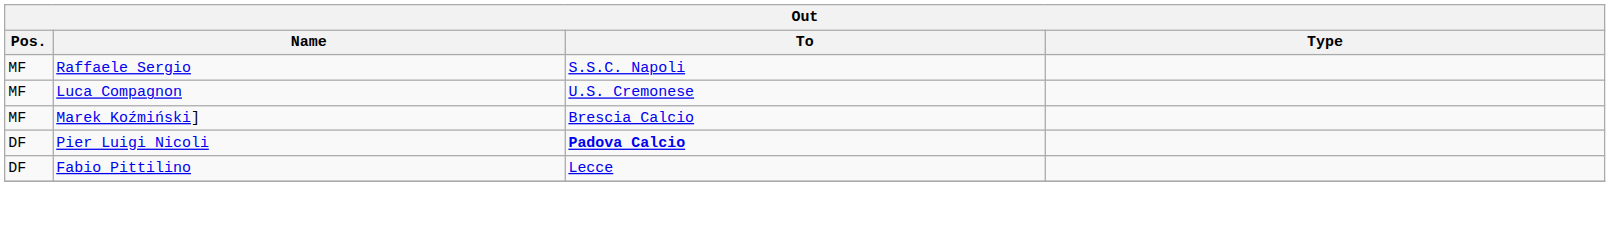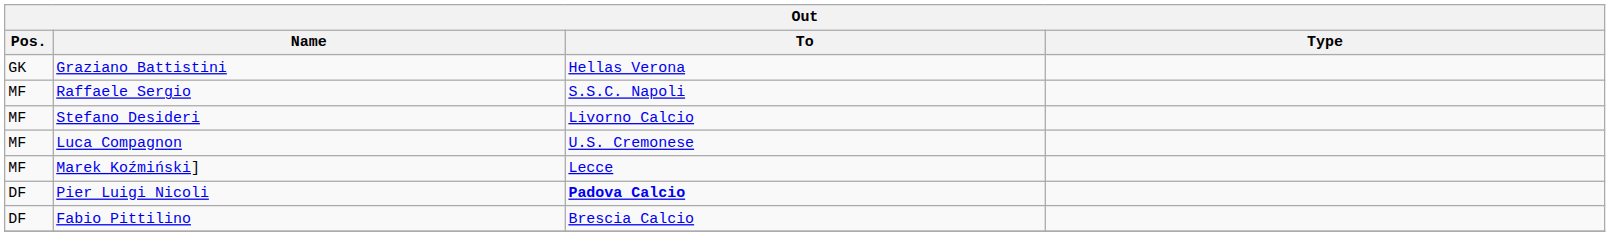+ row: GK | Graziano Battistini | Hellas Verona
+ row: MF | Stefano Desideri | Livorno Calcio
Marek Koźmiński] | To: Brescia Calcio -> Lecce
Fabio Pittilino | To: Lecce -> Brescia Calcio
